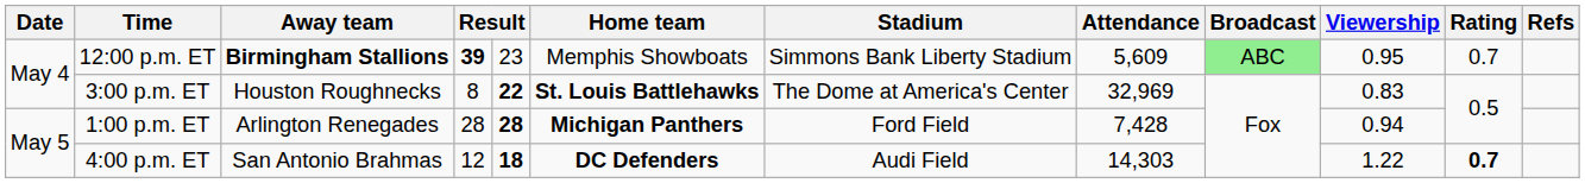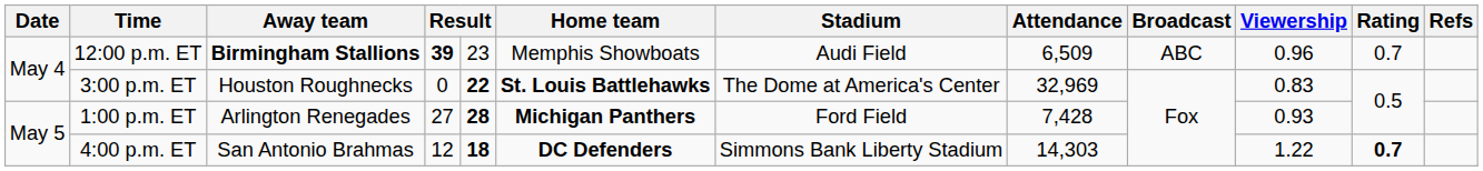12:00 p.m. ET | Stadium: Simmons Bank Liberty Stadium -> Audi Field
12:00 p.m. ET | Attendance: 5,609 -> 6,509
12:00 p.m. ET | Broadcast: lightgreen background -> no background
12:00 p.m. ET | Viewership: 0.95 -> 0.96
3:00 p.m. ET | column 4: 8 -> 0
1:00 p.m. ET | column 4: 28 -> 27
1:00 p.m. ET | Viewership: 0.94 -> 0.93
4:00 p.m. ET | Stadium: Audi Field -> Simmons Bank Liberty Stadium
